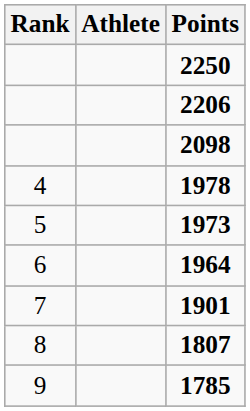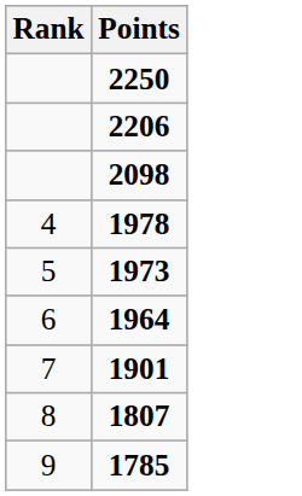- column: Athlete
